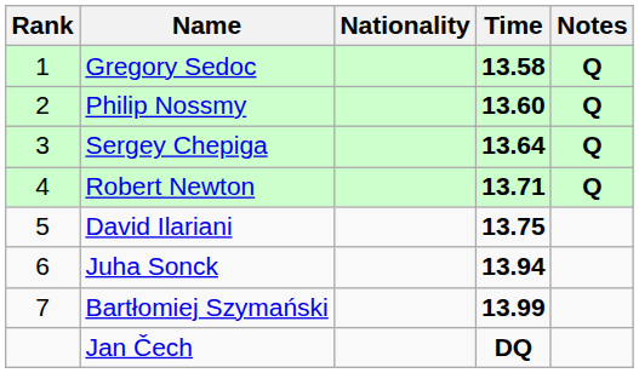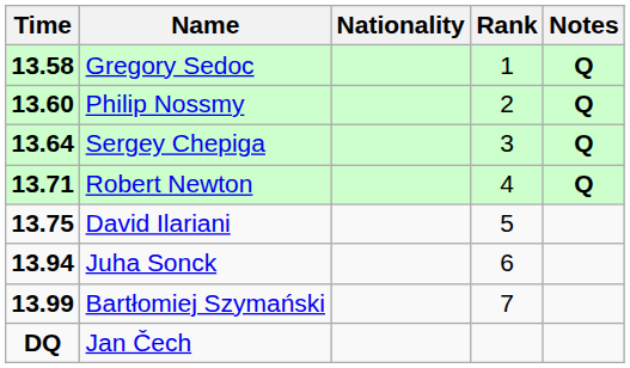columns swapped: Rank <-> Time
